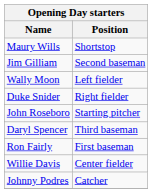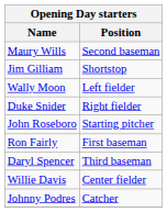Maury Wills | Position: Shortstop -> Second baseman
Jim Gilliam | Position: Second baseman -> Shortstop
rows swapped: Ron Fairly <-> Daryl Spencer
